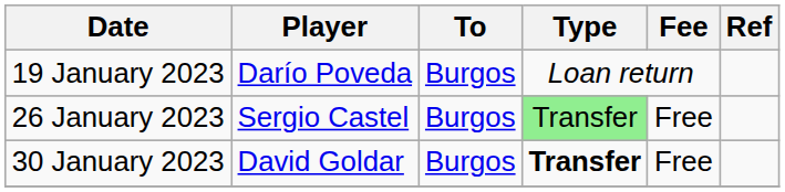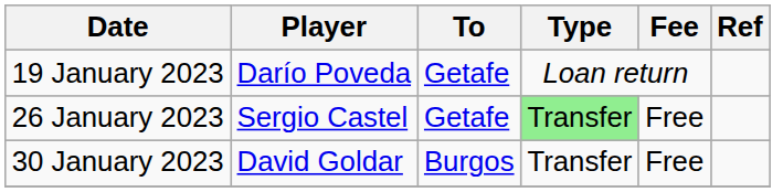19 January 2023 | To: Burgos -> Getafe
26 January 2023 | To: Burgos -> Getafe
30 January 2023 | Type: bold -> normal
